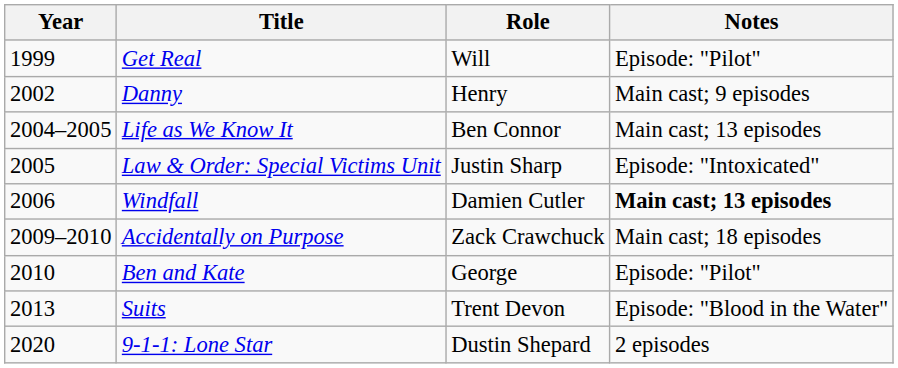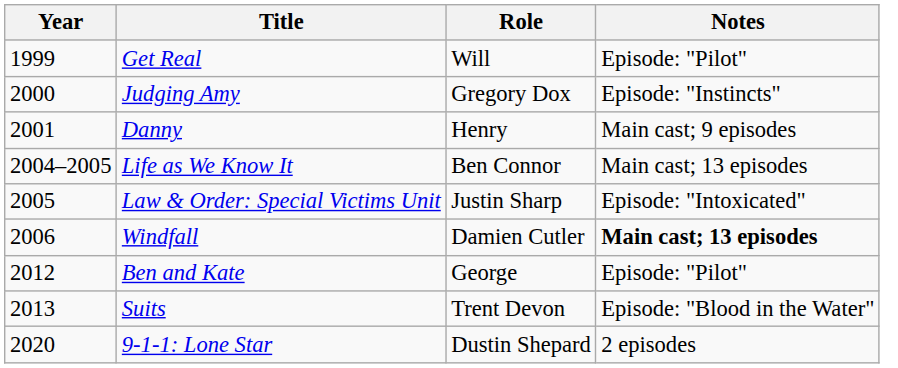+ row: 2000 | Judging Amy | Gregory Dox | Episode: "Instincts"
Danny | Year: 2002 -> 2001
- row: 2009–2010 | Accidentally on Purpose | Zack Crawchuck | Main cast; 18 episodes
Ben and Kate | Year: 2010 -> 2012
